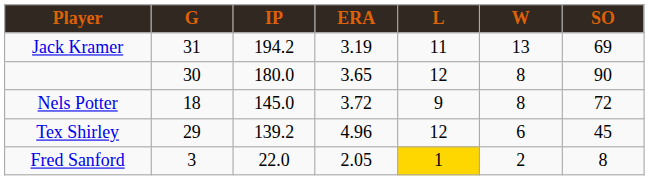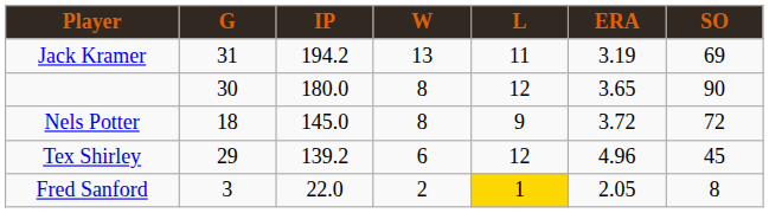columns swapped: W <-> ERA
